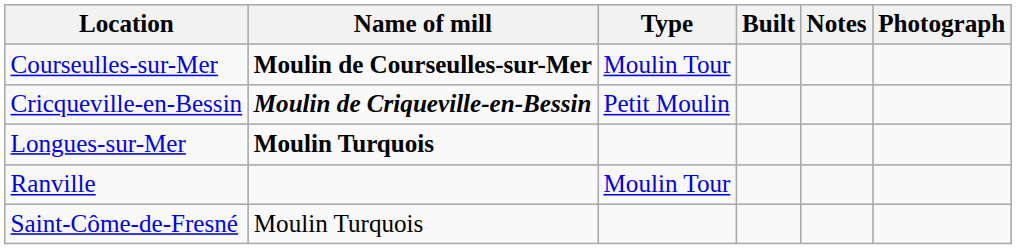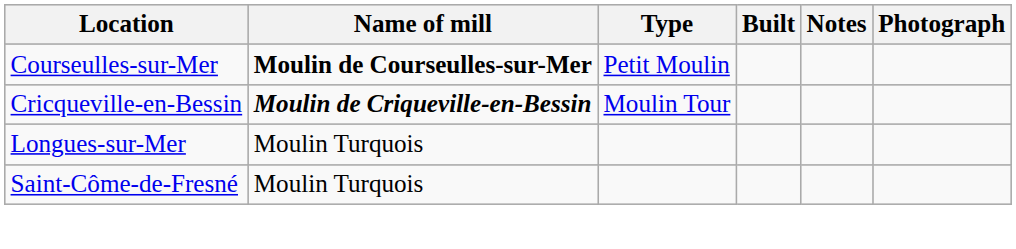Courseulles-sur-Mer | Type: Moulin Tour -> Petit Moulin
Cricqueville-en-Bessin | Type: Petit Moulin -> Moulin Tour
Longues-sur-Mer | Name of mill: bold -> normal
- row: Ranville | Moulin Tour
